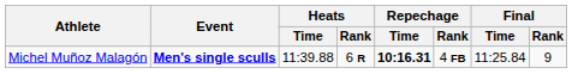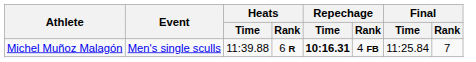Michel Muñoz Malagón | Event: bold -> normal
Michel Muñoz Malagón | Final / Rank: 9 -> 7
